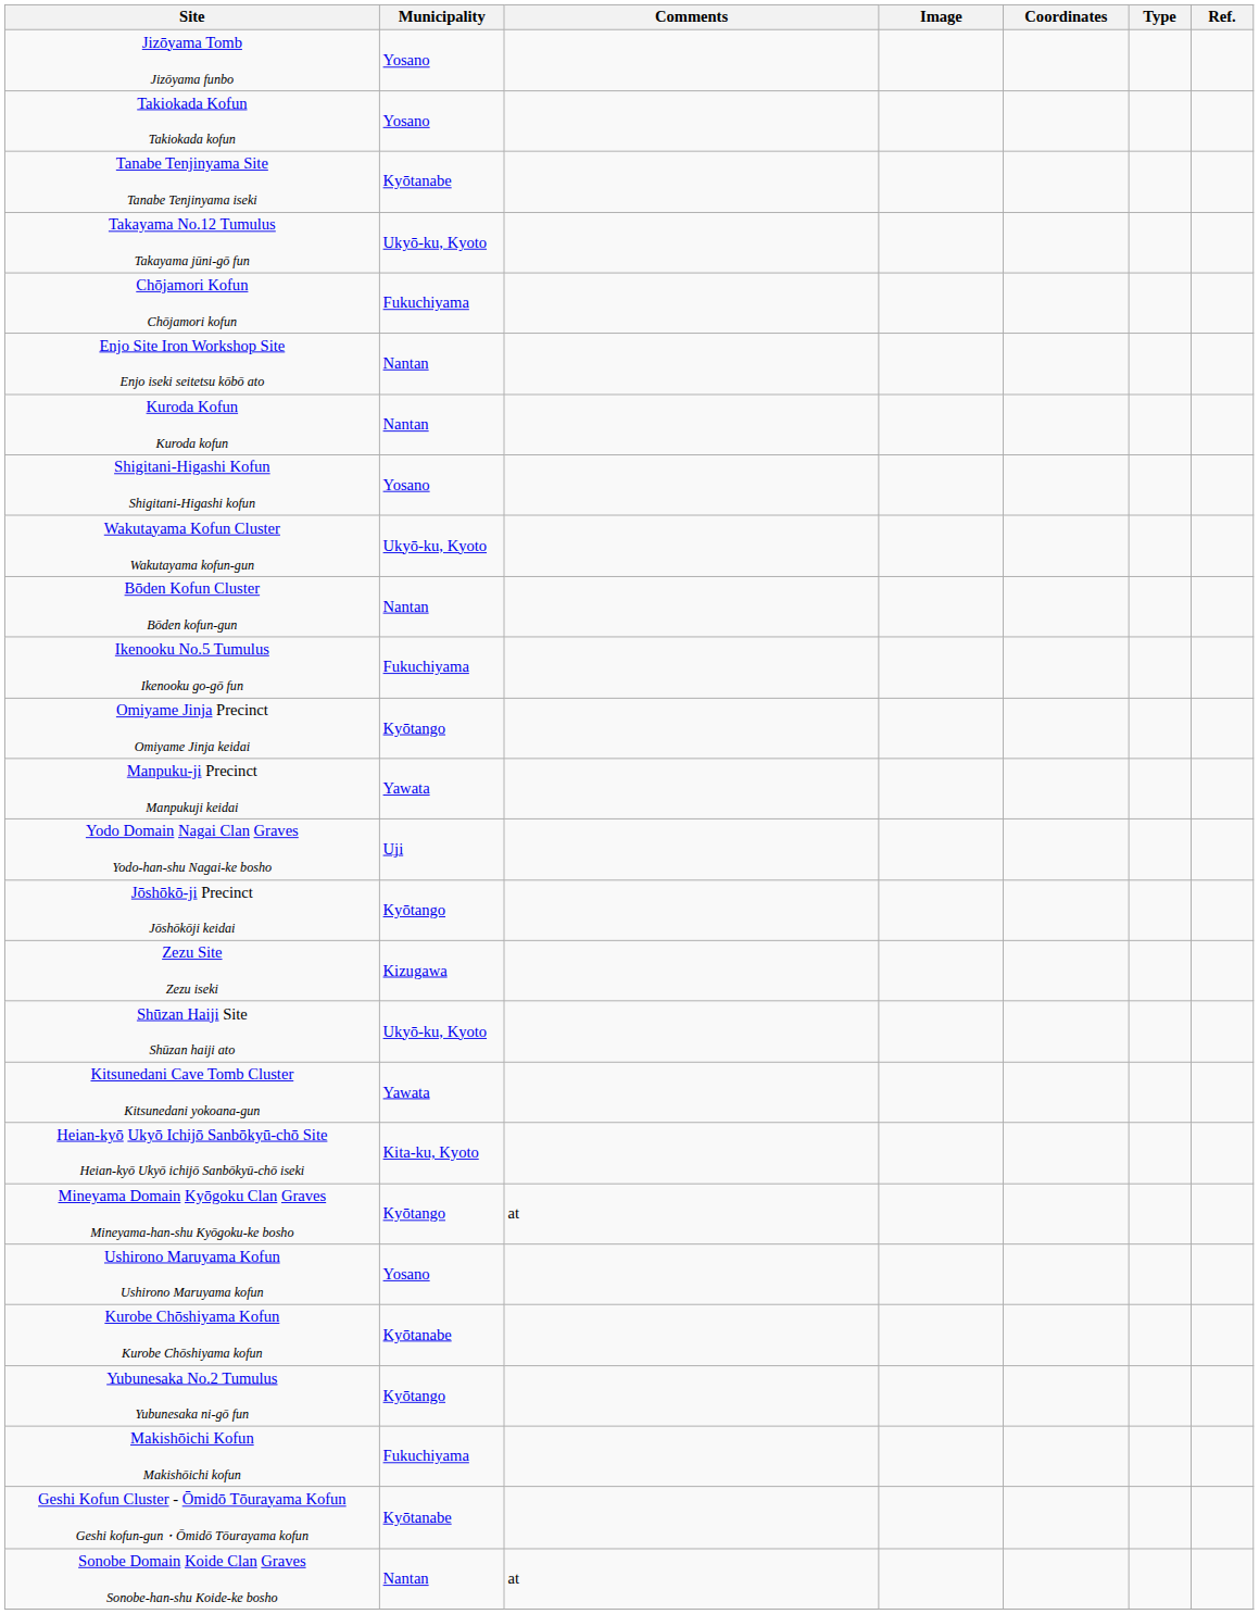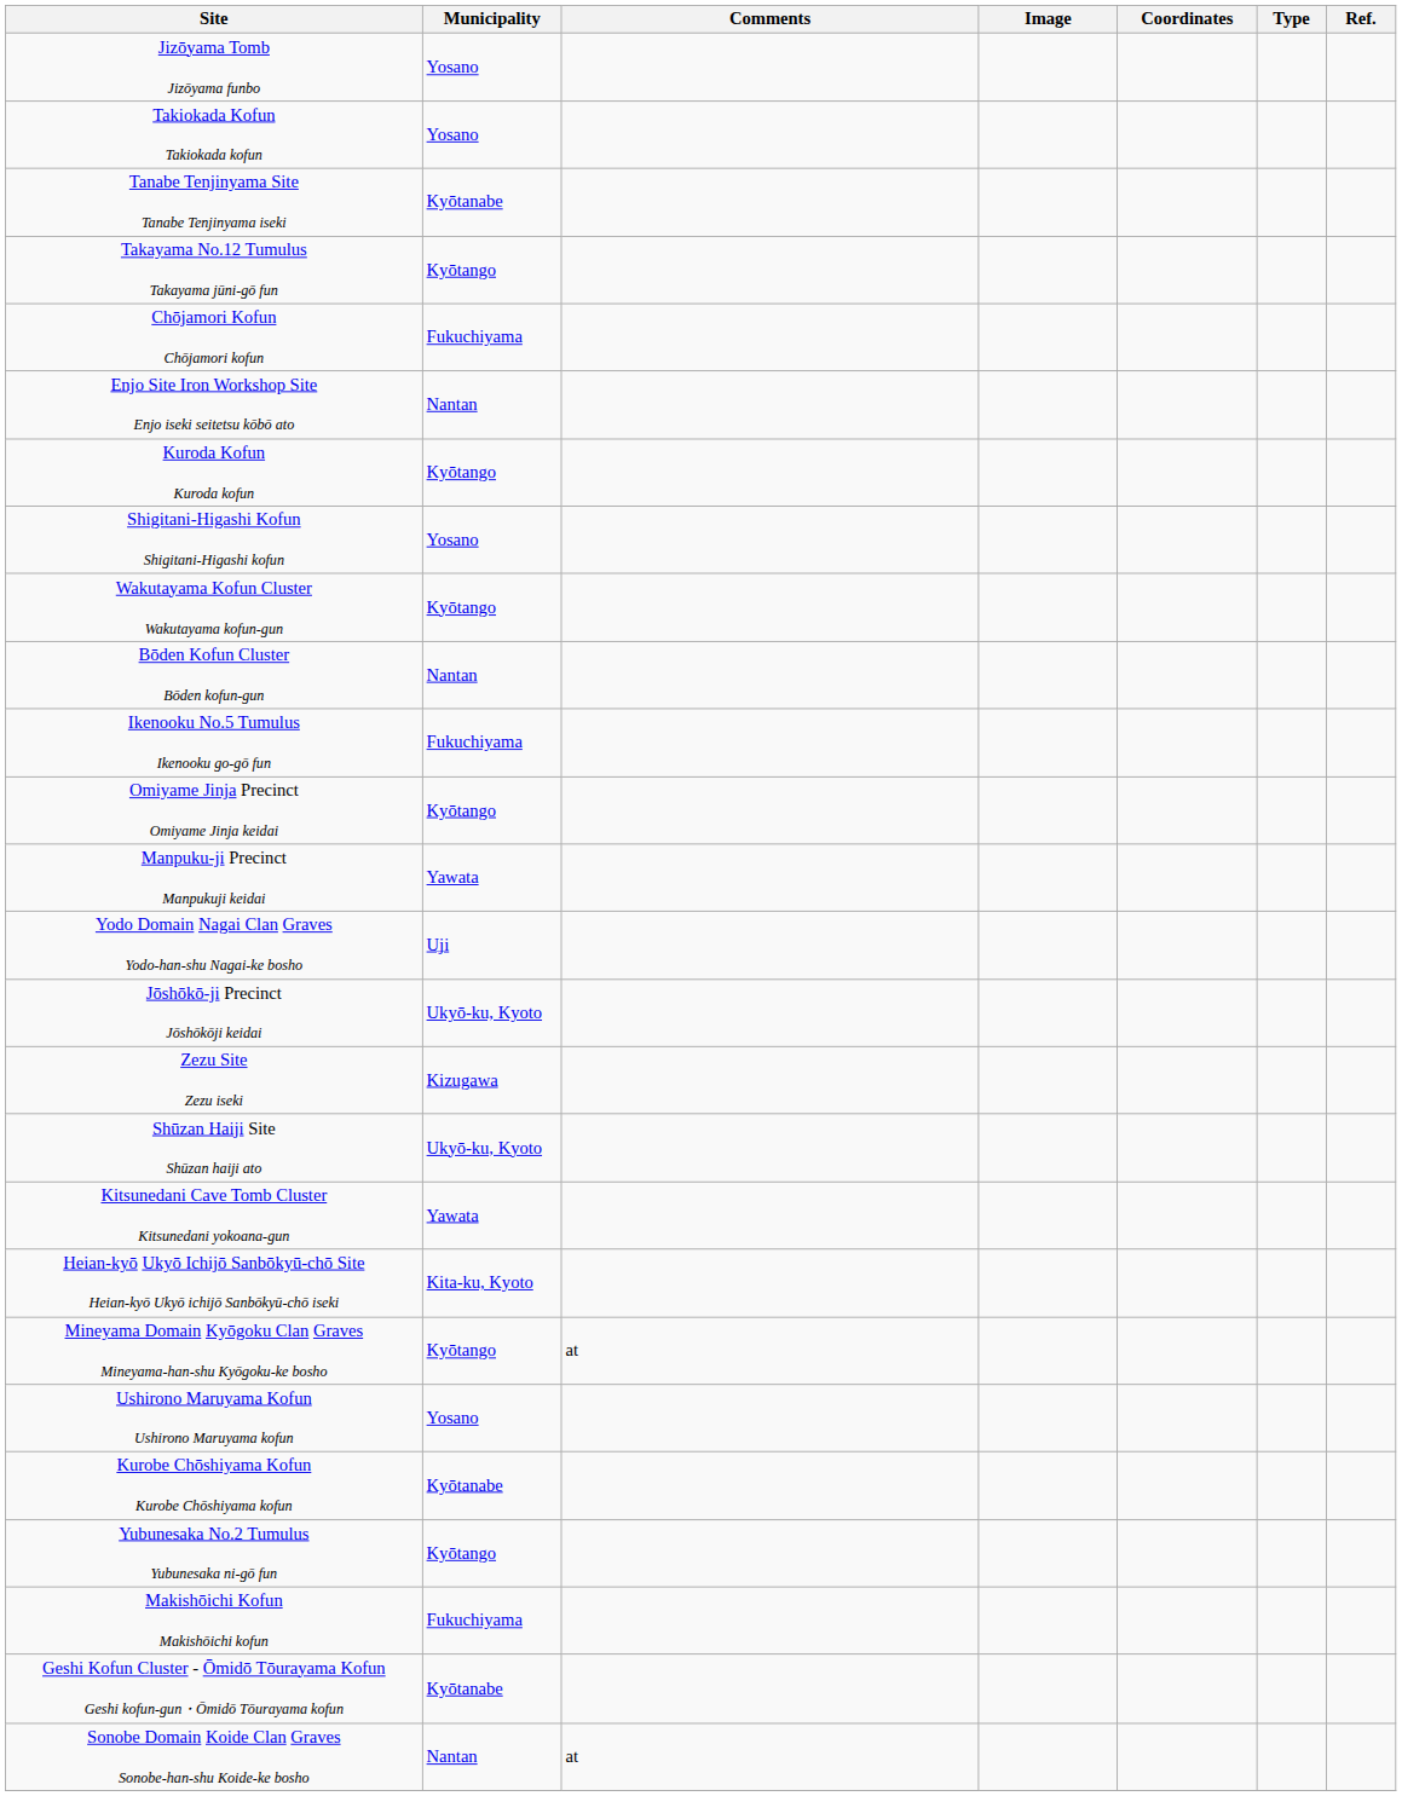Takayama No.12 Tumulus Takayama jūni-gō fun | Municipality: Ukyō-ku, Kyoto -> Kyōtango
Kuroda Kofun Kuroda kofun | Municipality: Nantan -> Kyōtango
Wakutayama Kofun Cluster Wakutayama kofun-gun | Municipality: Ukyō-ku, Kyoto -> Kyōtango
Jōshōkō-ji Precinct Jōshōkōji keidai | Municipality: Kyōtango -> Ukyō-ku, Kyoto
